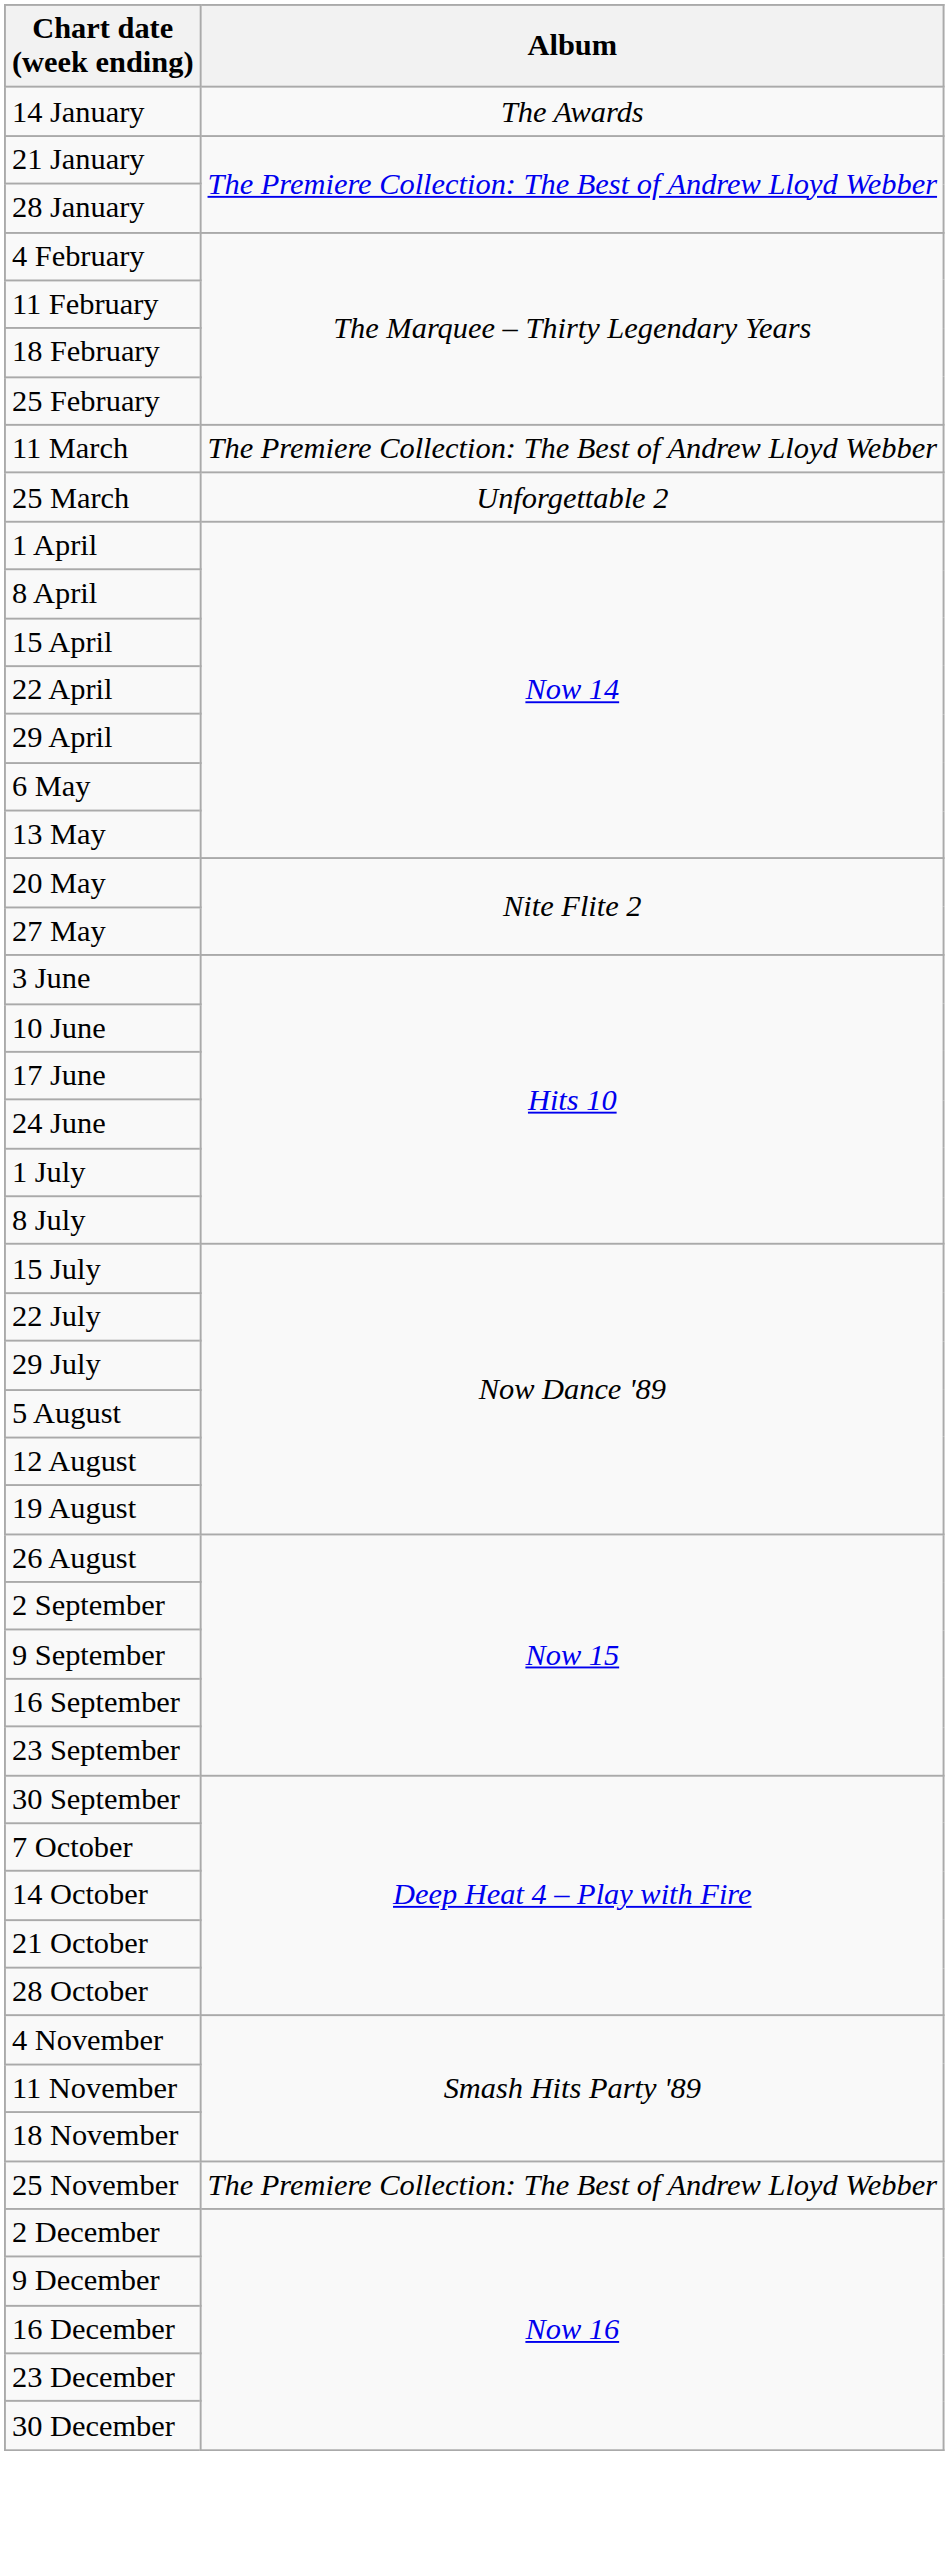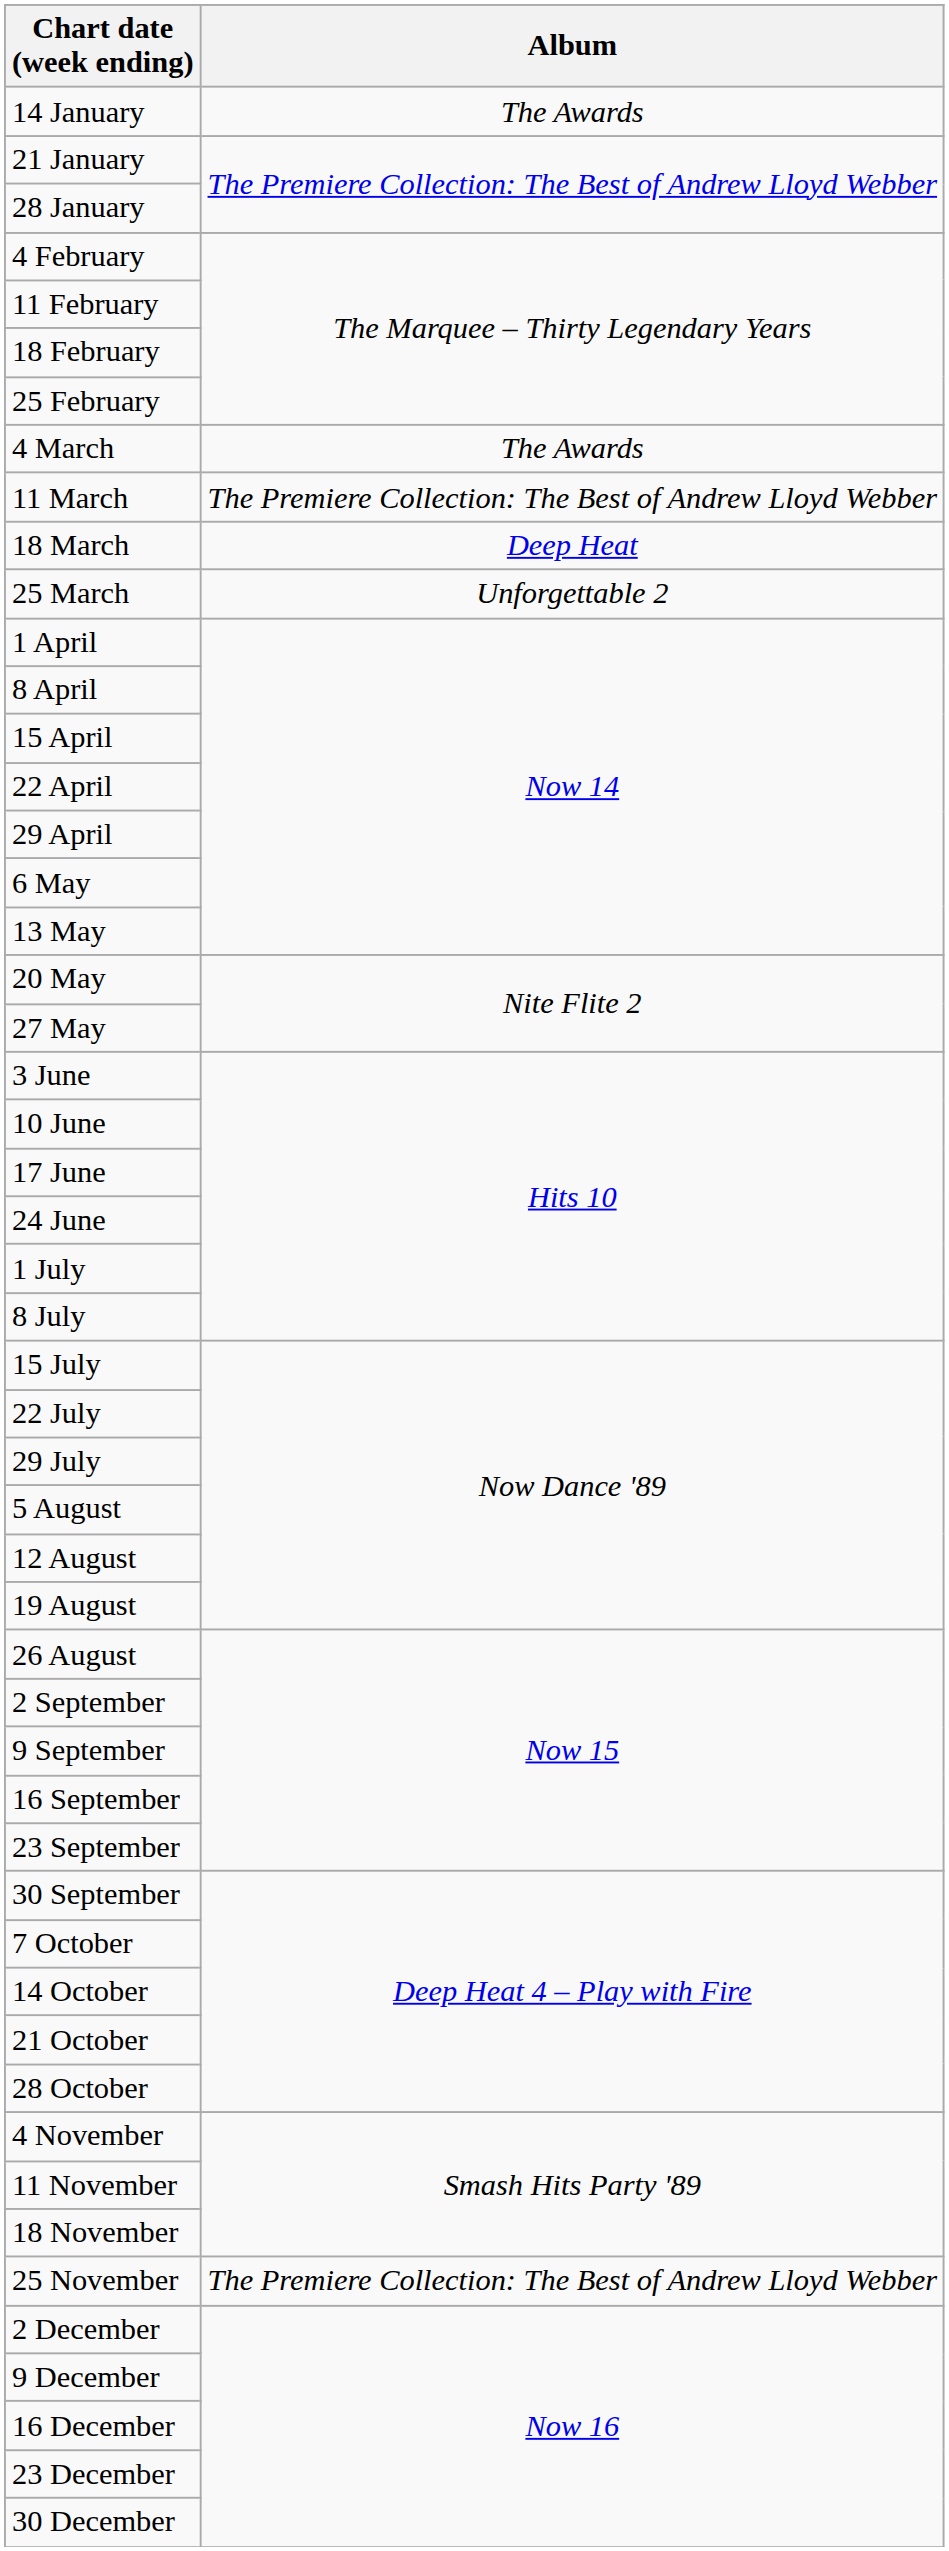+ row: 4 March | The Awards
+ row: 18 March | Deep Heat
